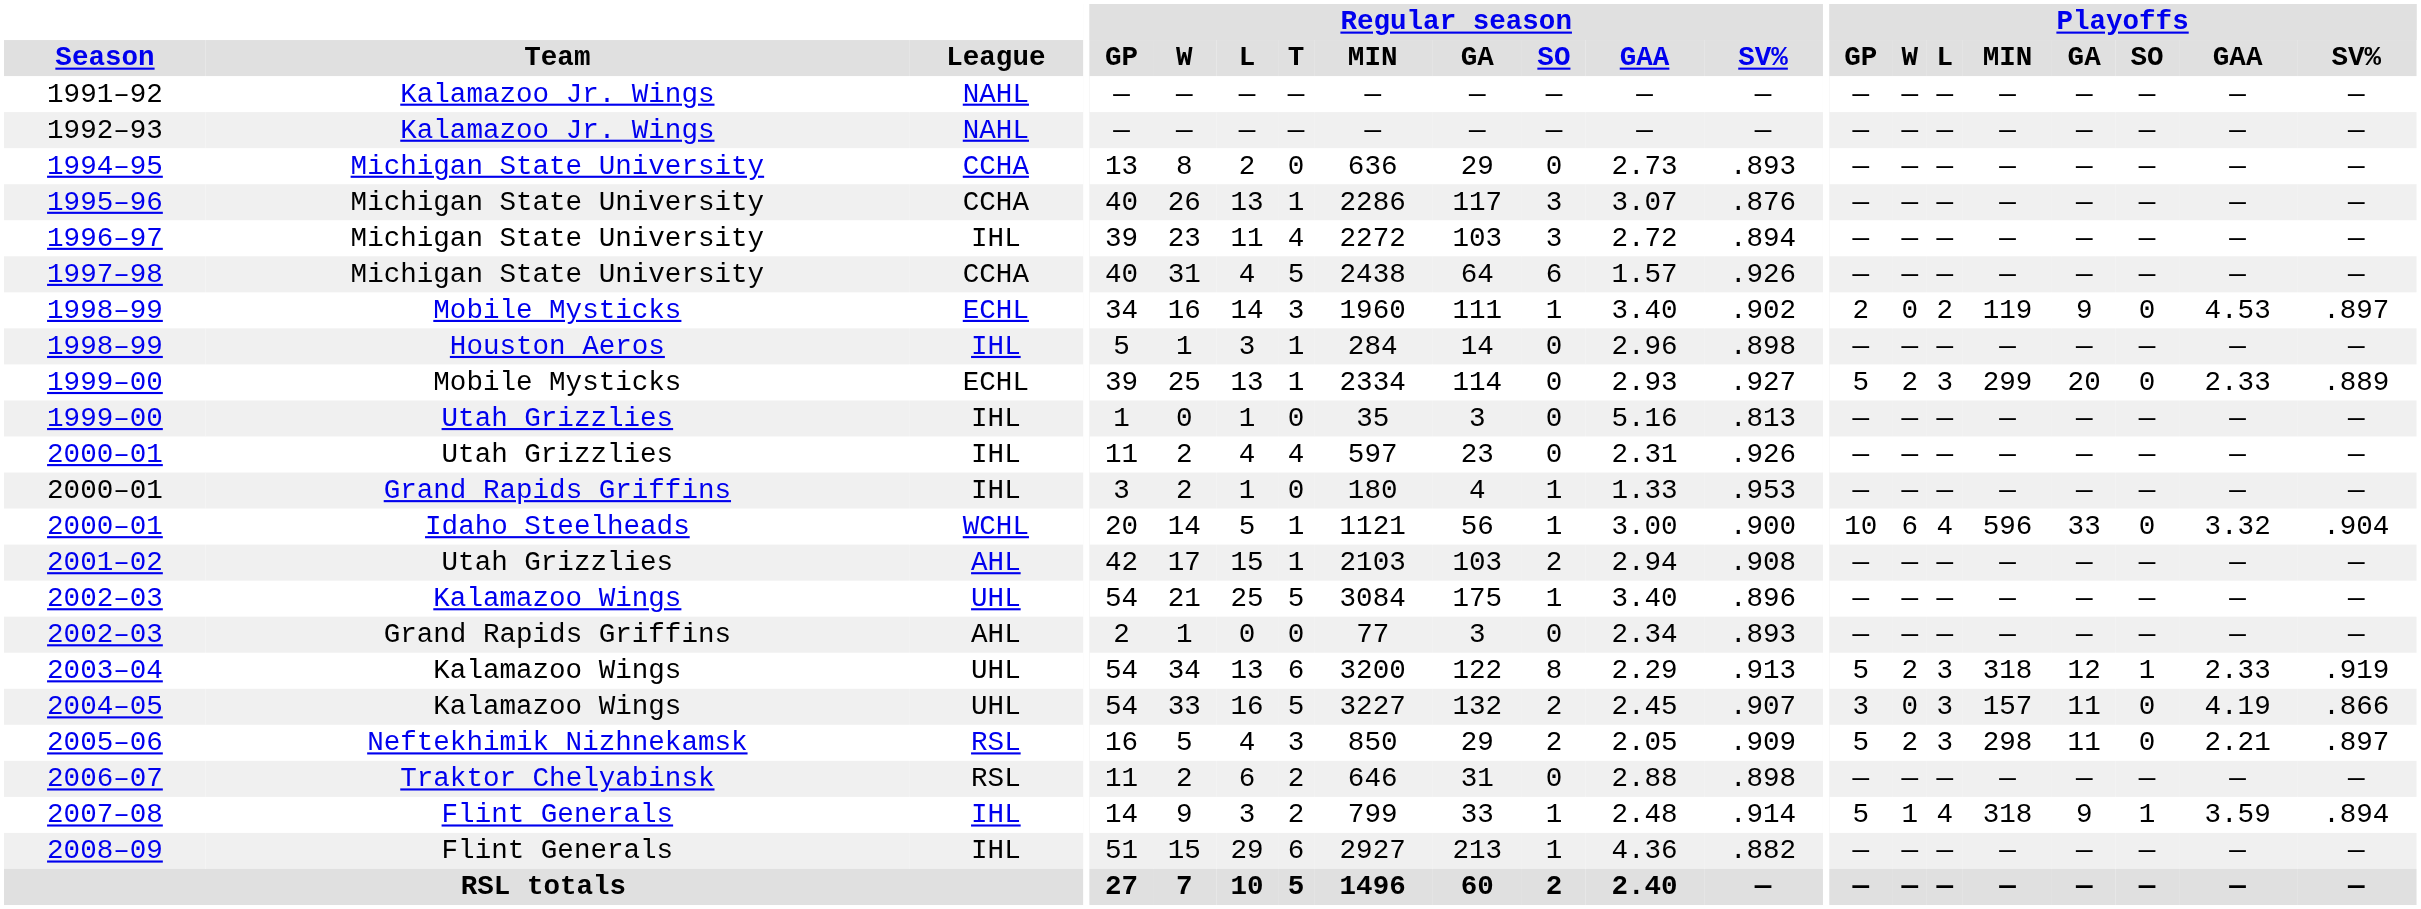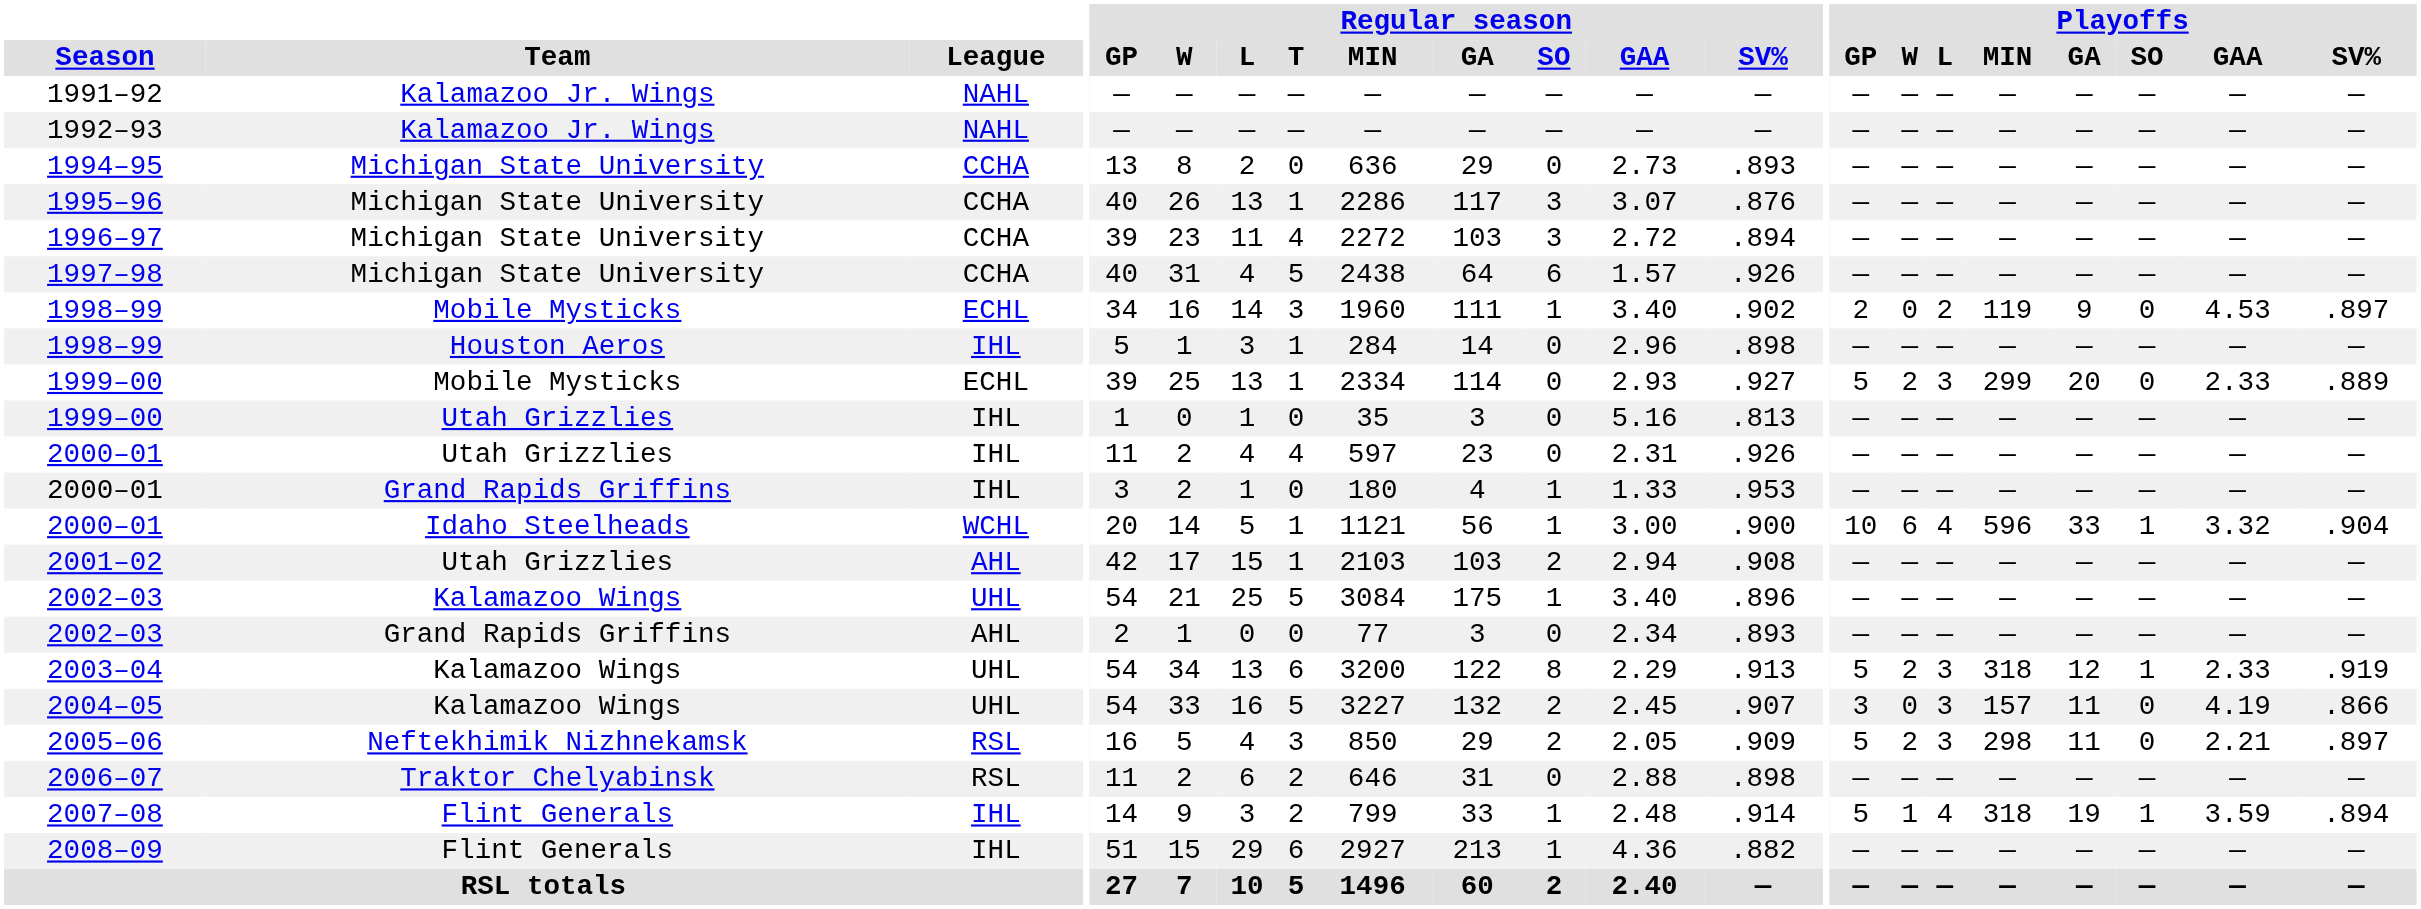1996–97 | League: IHL -> CCHA
2000–01 / Idaho Steelheads | Playoffs / SO: 0 -> 1
2007–08 | Playoffs / GA: 9 -> 19
